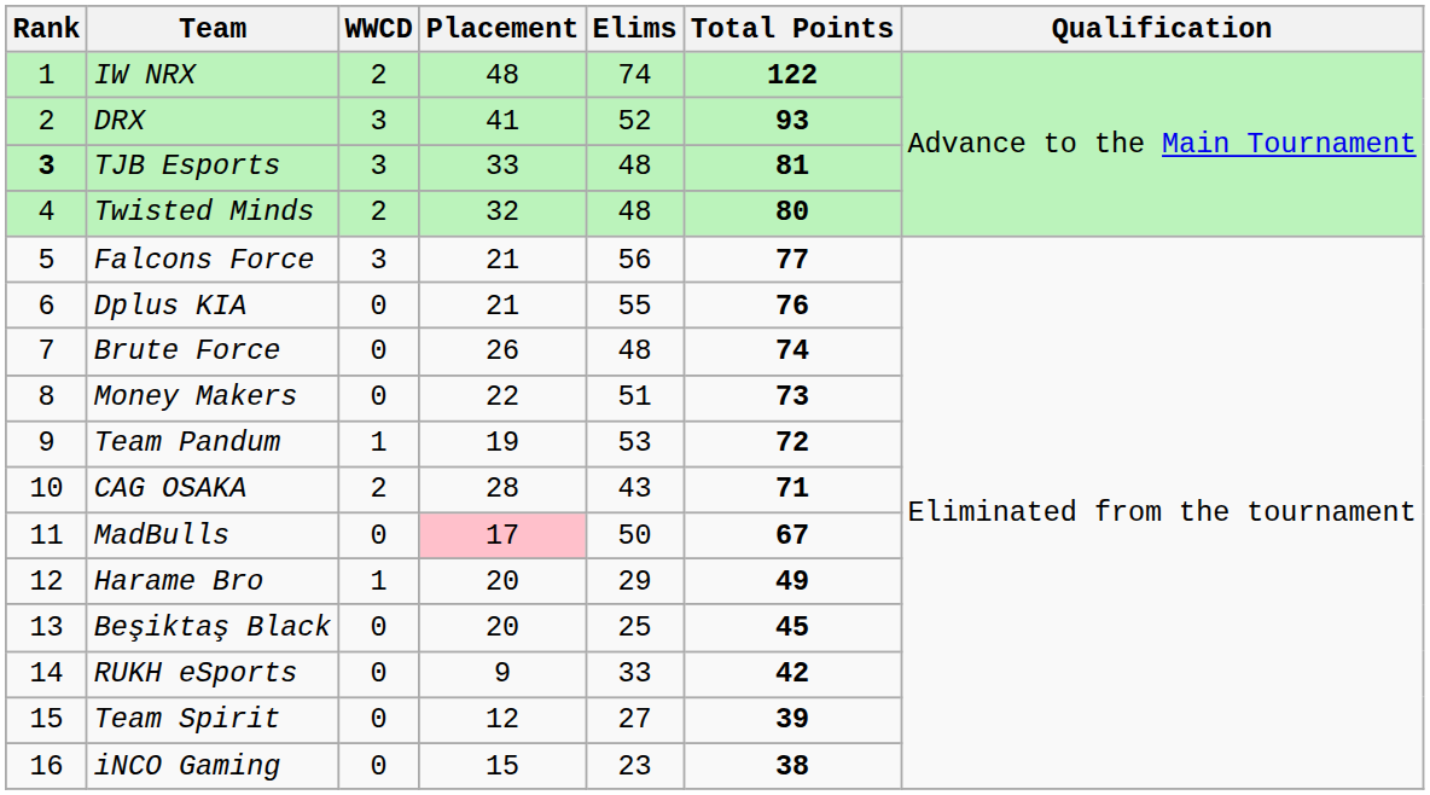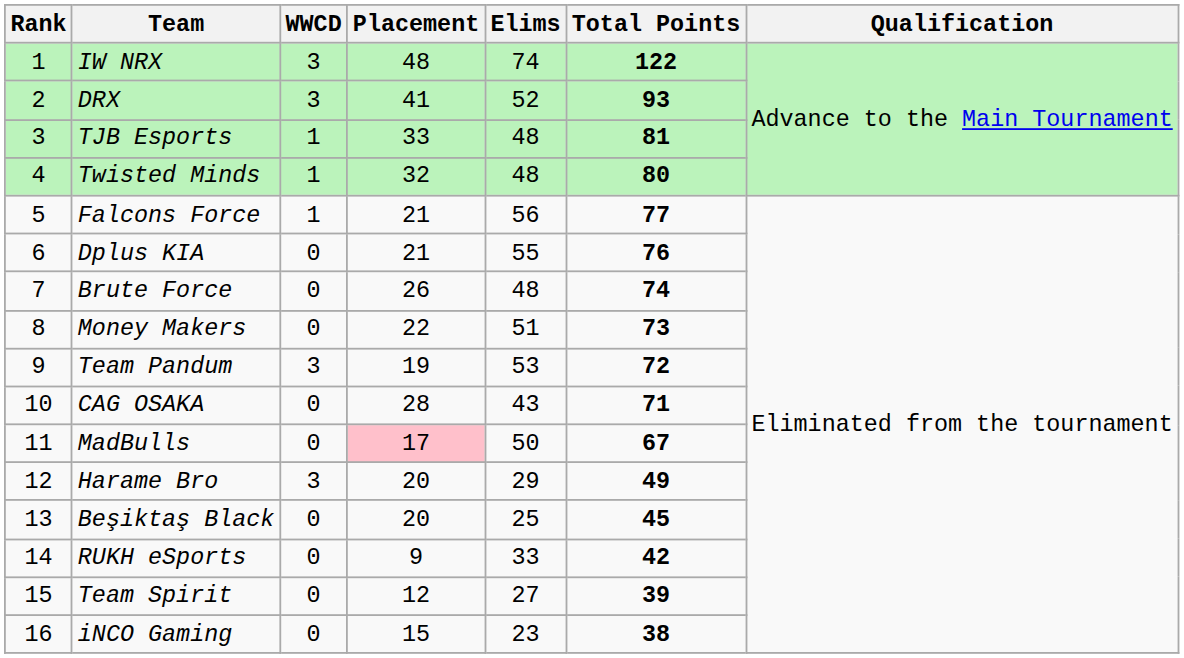IW NRX | WWCD: 2 -> 3
TJB Esports | Rank: bold -> normal
TJB Esports | WWCD: 3 -> 1
Twisted Minds | WWCD: 2 -> 1
Falcons Force | WWCD: 3 -> 1
Team Pandum | WWCD: 1 -> 3
CAG OSAKA | WWCD: 2 -> 0
Harame Bro | WWCD: 1 -> 3
